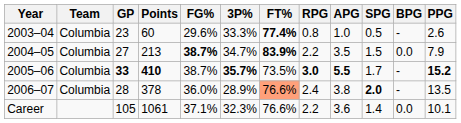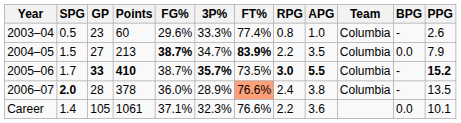columns swapped: Team <-> SPG
2003–04 | FT%: bold -> normal
